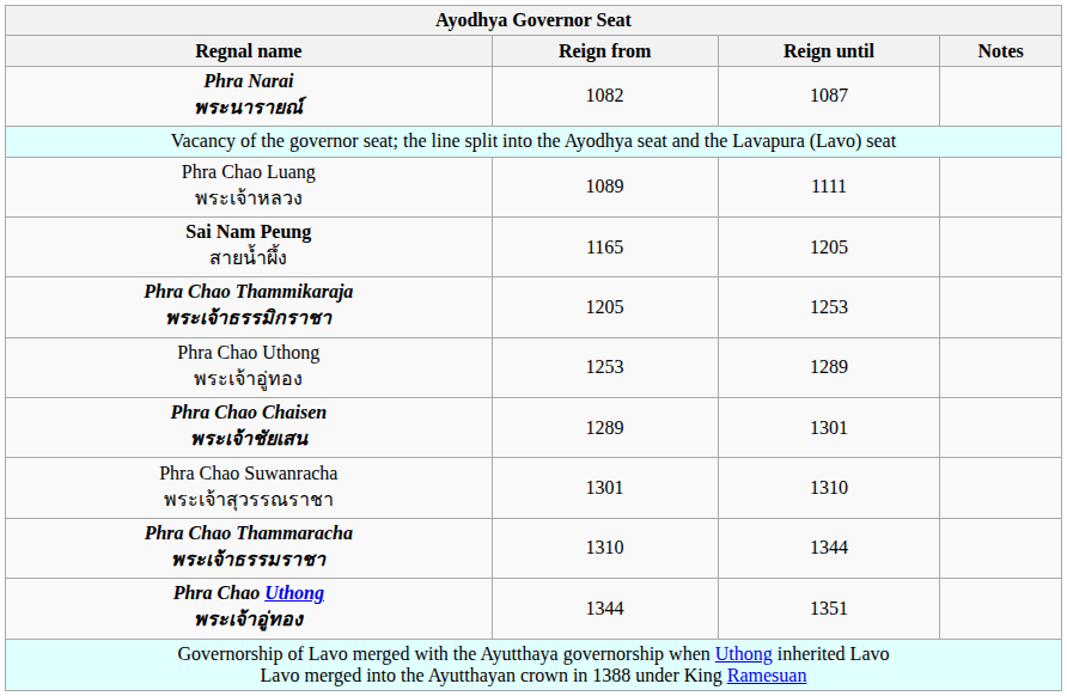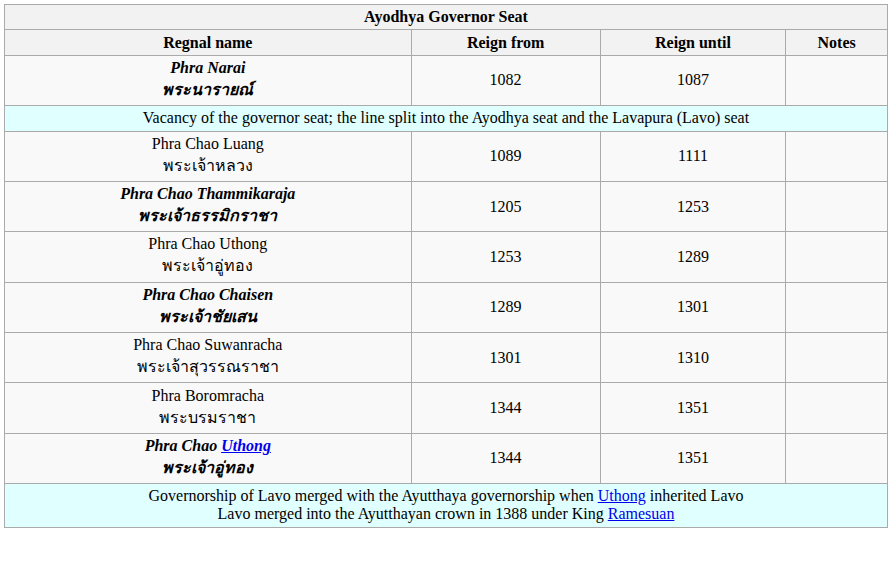- row: Sai Nam Peung สายน้ำผึ้ง | 1165 | 1205
- row: Phra Chao Thammaracha พระเจ้าธรรมราชา | 1310 | 1344
+ row: Phra Boromracha พระบรมราชา | 1344 | 1351
